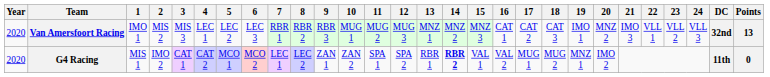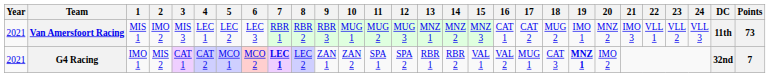Van Amersfoort Racing | Year: 2020 -> 2021
Van Amersfoort Racing | 1: IMO 1 -> MIS 1
Van Amersfoort Racing | 2: MIS 2 -> IMO 2
Van Amersfoort Racing | 18: CAT 3 -> MUG 2
Van Amersfoort Racing | DC: 32nd -> 11th
Van Amersfoort Racing | Points: 13 -> 73
G4 Racing | Year: 2020 -> 2021
G4 Racing | 1: MIS 1 -> IMO 1
G4 Racing | 2: IMO 2 -> MIS 2
G4 Racing | 7: normal -> bold
G4 Racing | 14: bold -> normal
G4 Racing | 18: MUG 2 -> CAT 3
G4 Racing | 19: normal -> bold
G4 Racing | DC: 11th -> 32nd
G4 Racing | Points: 0 -> 7
